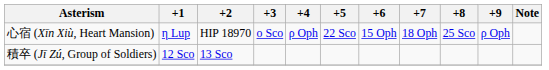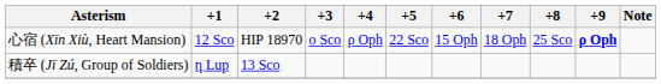心宿 (Xīn Xiù, Heart Mansion) | +1: η Lup -> 12 Sco
心宿 (Xīn Xiù, Heart Mansion) | +9: normal -> bold
積卒 (Jī Zú, Group of Soldiers) | +1: 12 Sco -> η Lup
